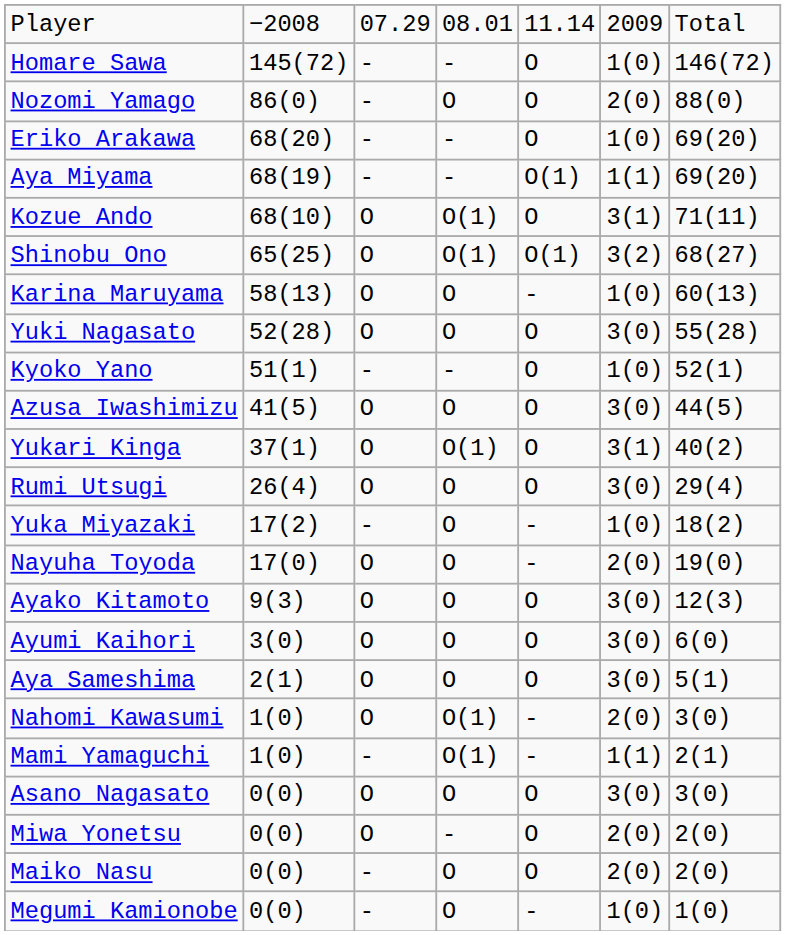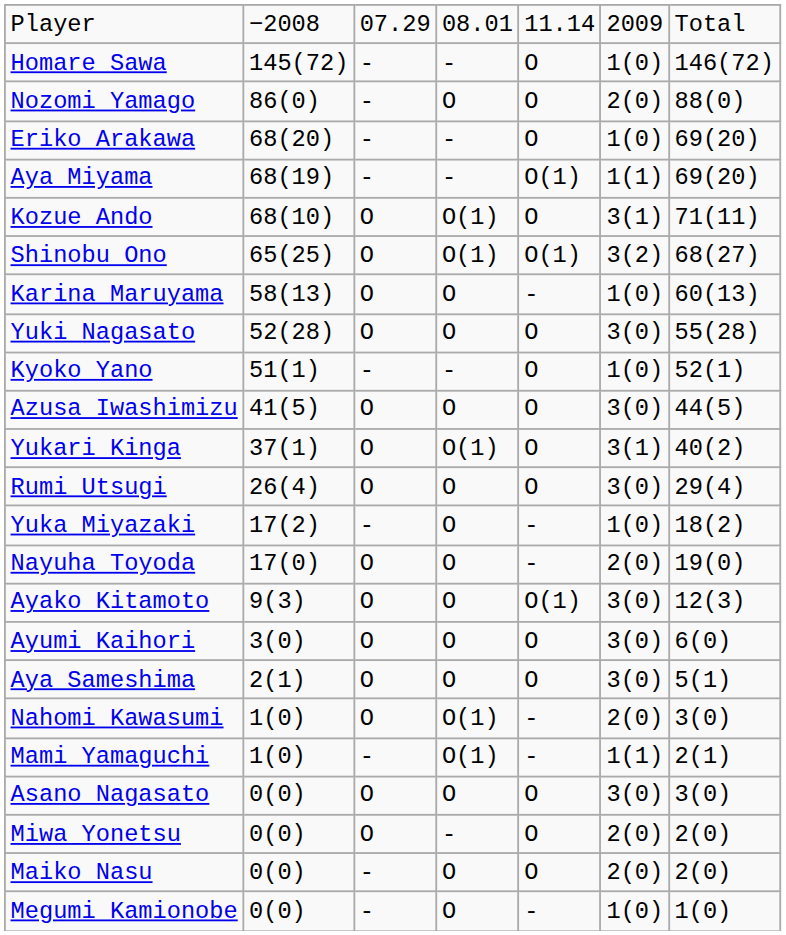Ayako Kitamoto | column 5: O -> O(1)
